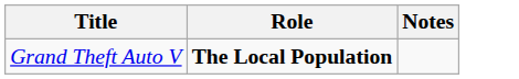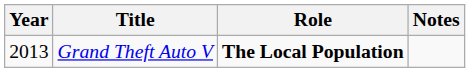+ column: Year | 2013
